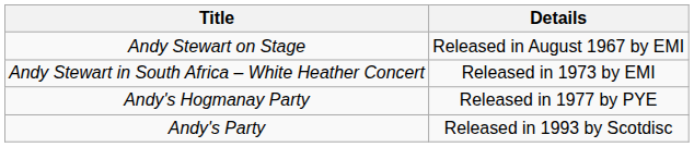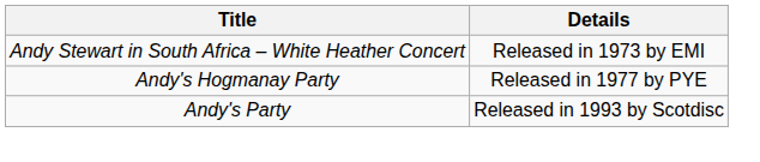- row: Andy Stewart on Stage | Released in August 1967 by EMI
